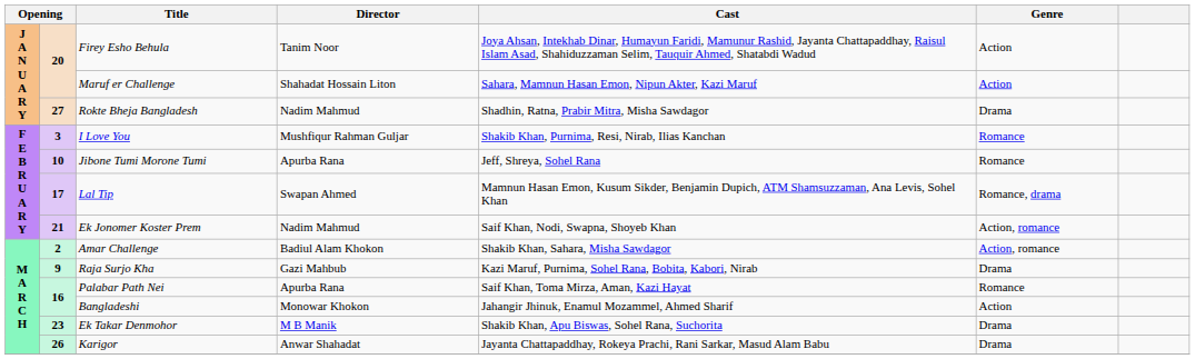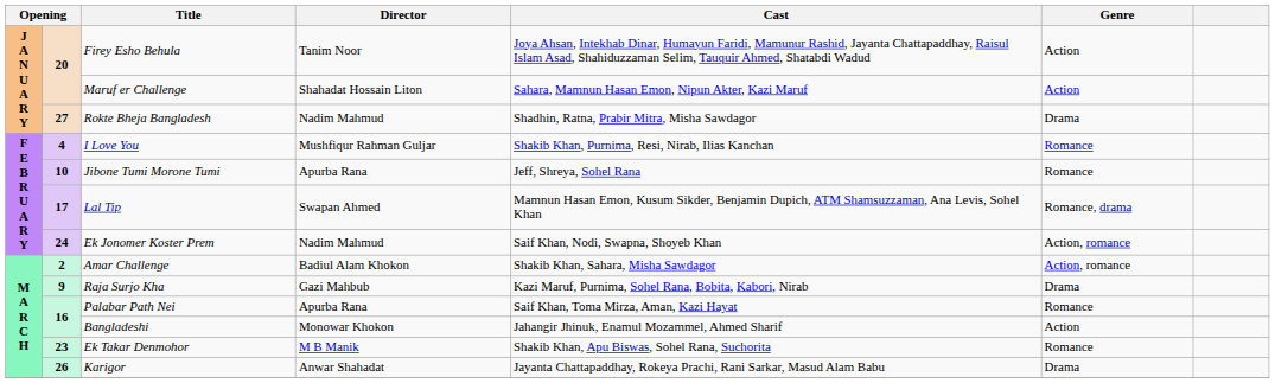I Love You | column 2: 3 -> 4
Ek Jonomer Koster Prem | column 2: 21 -> 24
Ek Takar Denmohor | Genre: Drama -> Romance
